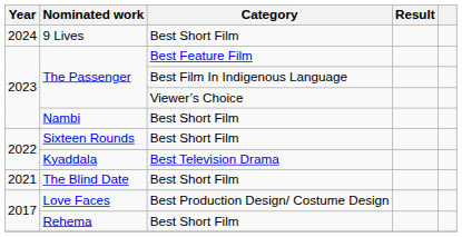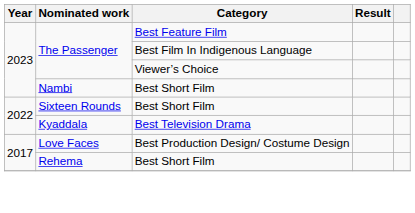- row: 2024 | 9 Lives | Best Short Film
- row: 2021 | The Blind Date | Best Short Film
